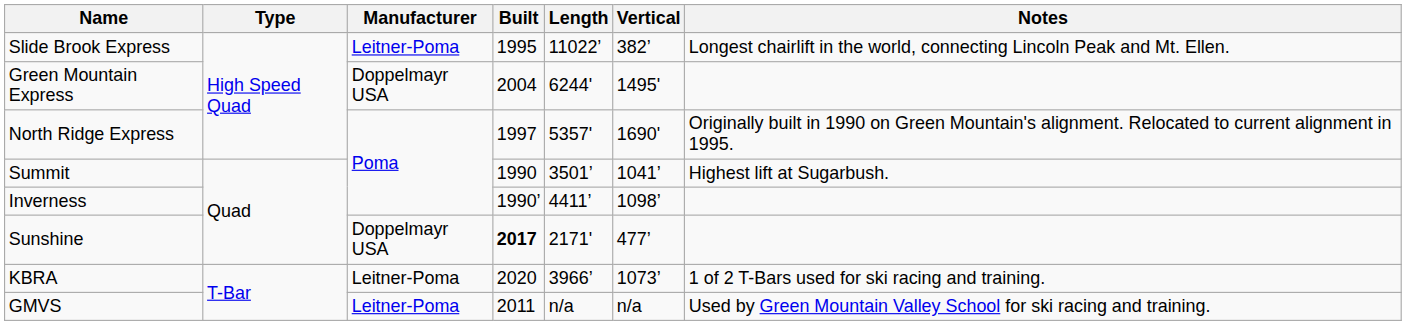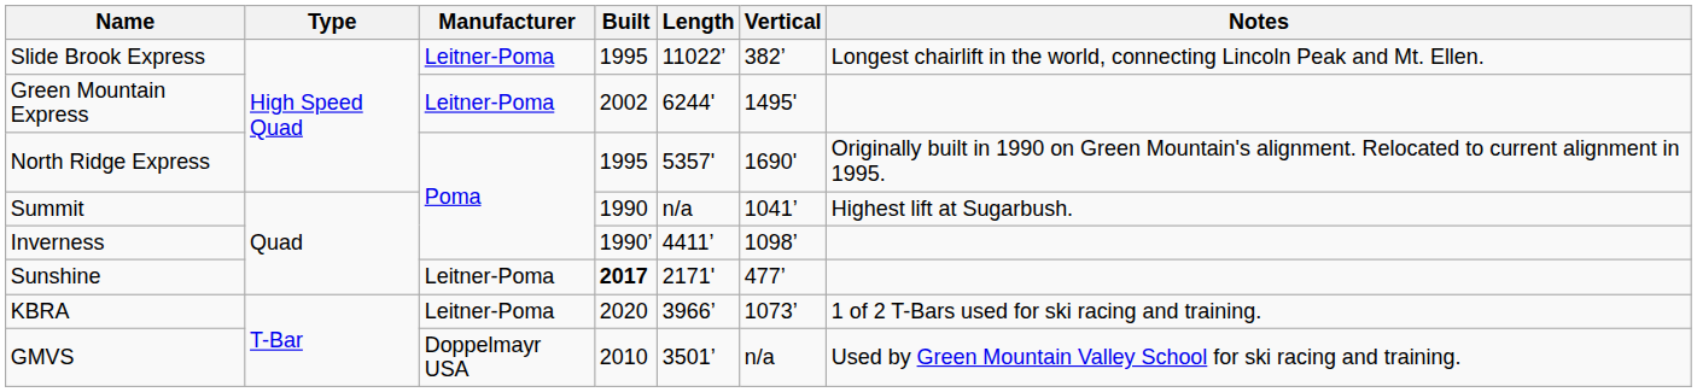Green Mountain Express | Manufacturer: Doppelmayr USA -> Leitner-Poma
Green Mountain Express | Built: 2004 -> 2002
North Ridge Express | Built: 1997 -> 1995
Summit | Length: 3501’ -> n/a
Sunshine | Manufacturer: Doppelmayr USA -> Leitner-Poma
GMVS | Manufacturer: Leitner-Poma -> Doppelmayr USA
GMVS | Built: 2011 -> 2010
GMVS | Length: n/a -> 3501’
